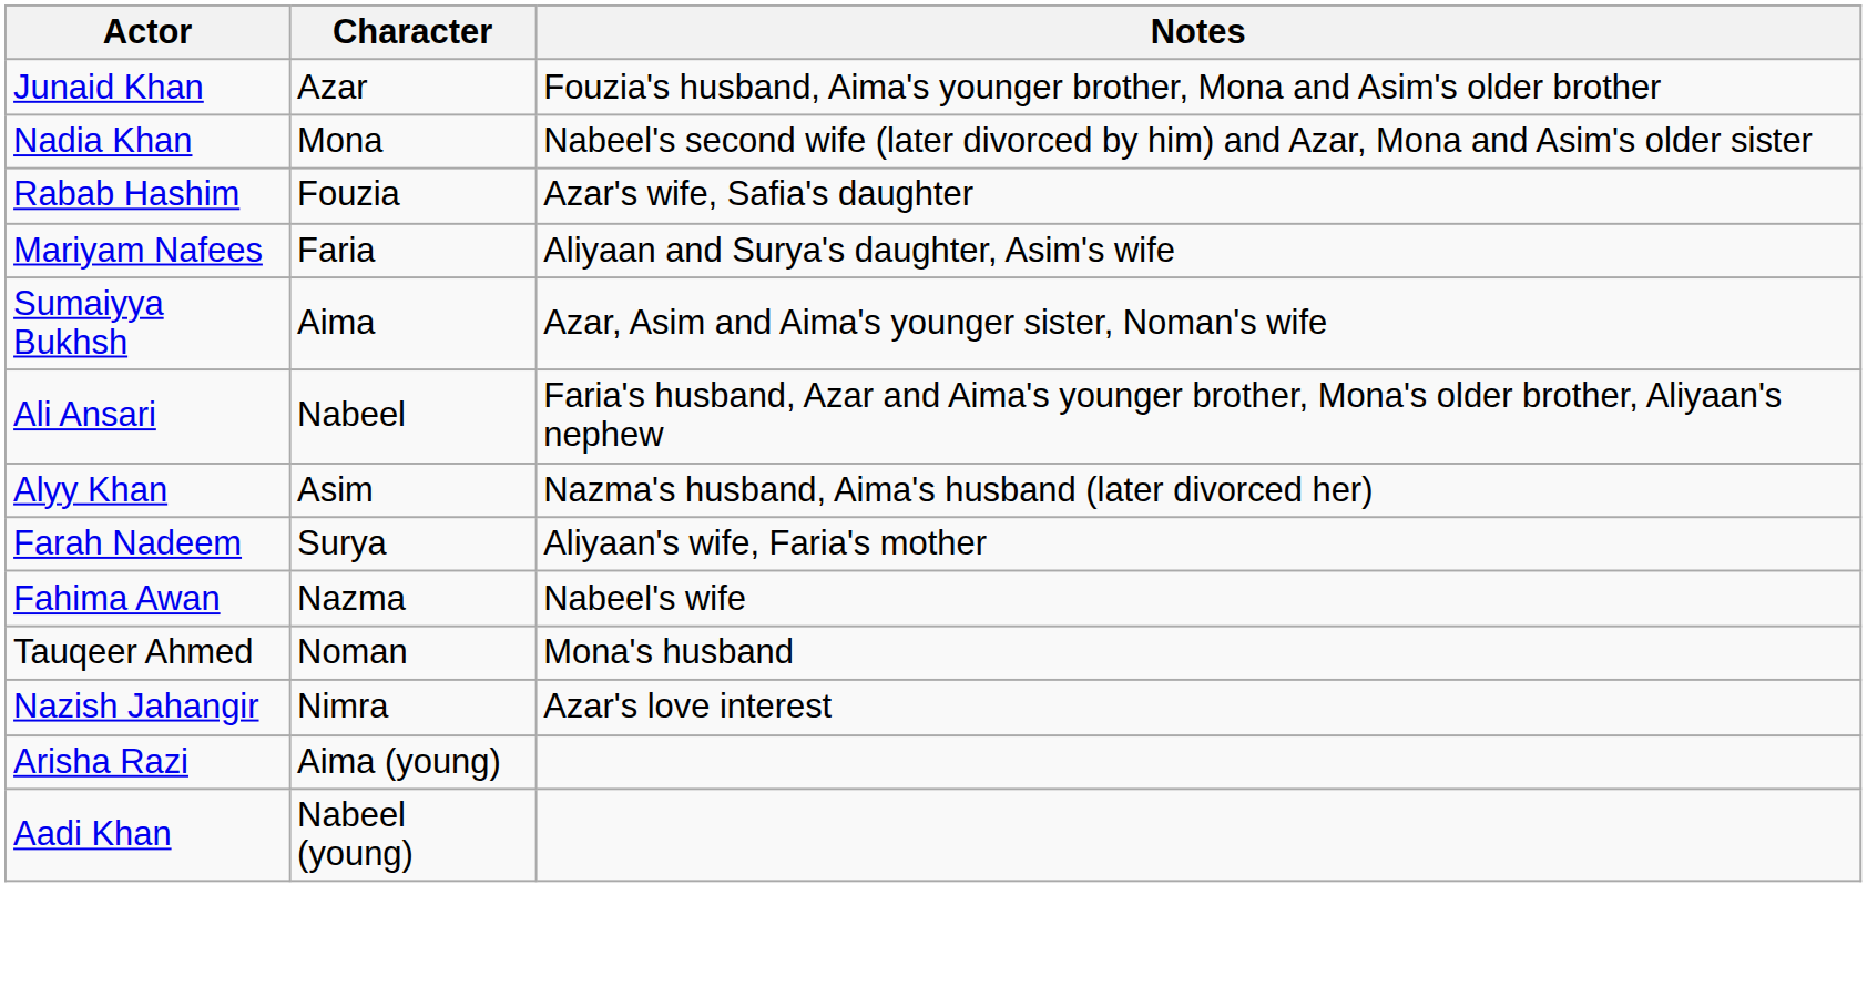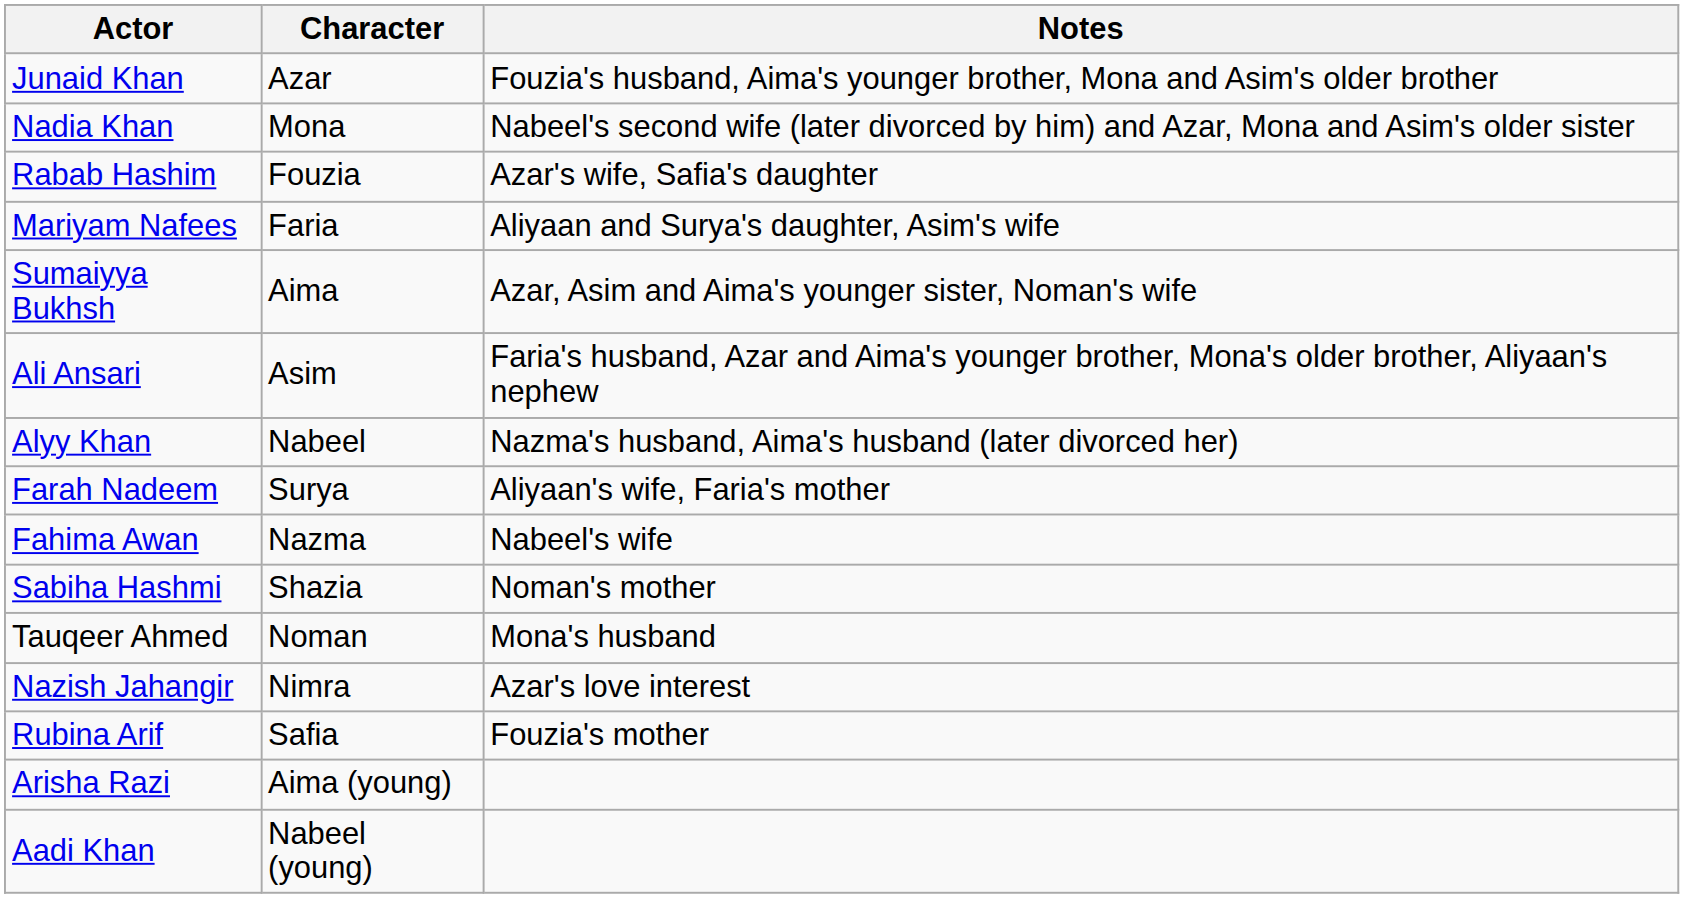Ali Ansari | Character: Nabeel -> Asim
Alyy Khan | Character: Asim -> Nabeel
+ row: Sabiha Hashmi | Shazia | Noman's mother
+ row: Rubina Arif | Safia | Fouzia's mother
